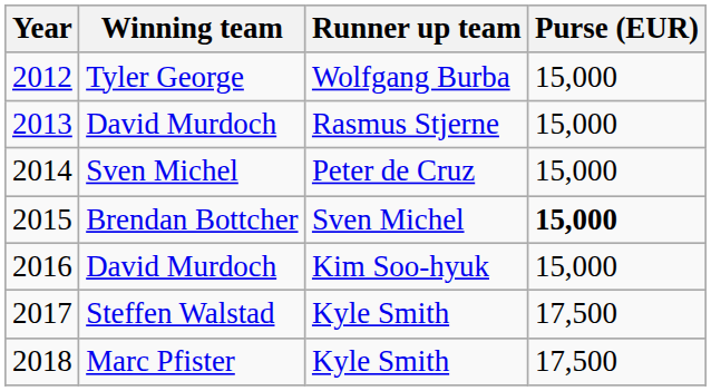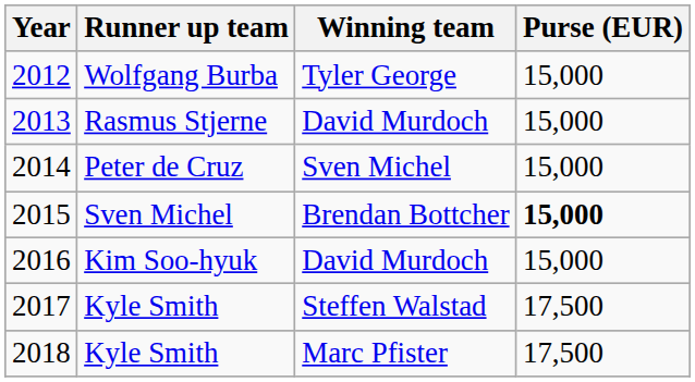columns swapped: Winning team <-> Runner up team
